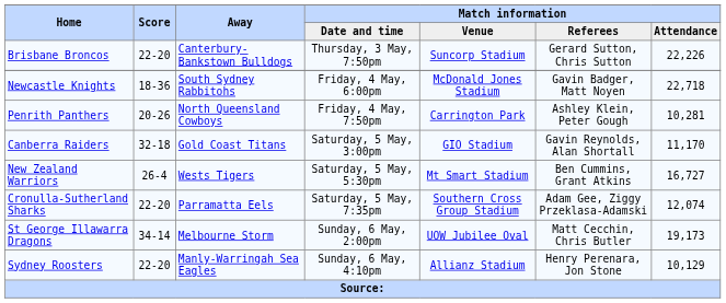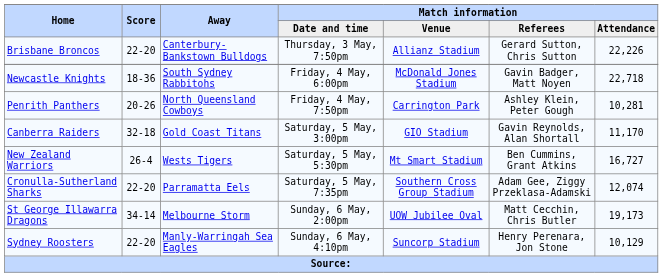Brisbane Broncos | Match information / Venue: Suncorp Stadium -> Allianz Stadium
Sydney Roosters | Match information / Venue: Allianz Stadium -> Suncorp Stadium
